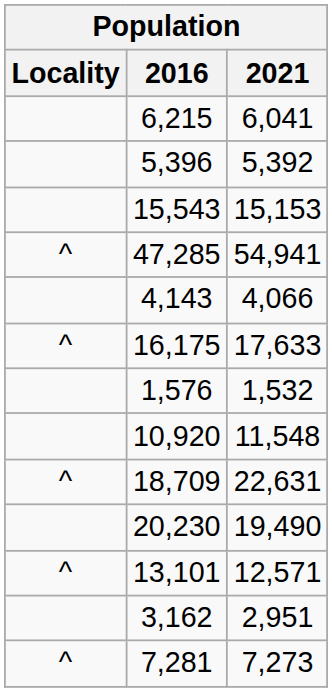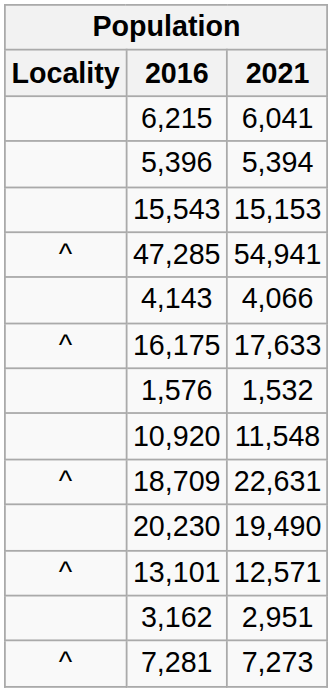5,396 | 2021: 5,392 -> 5,394
